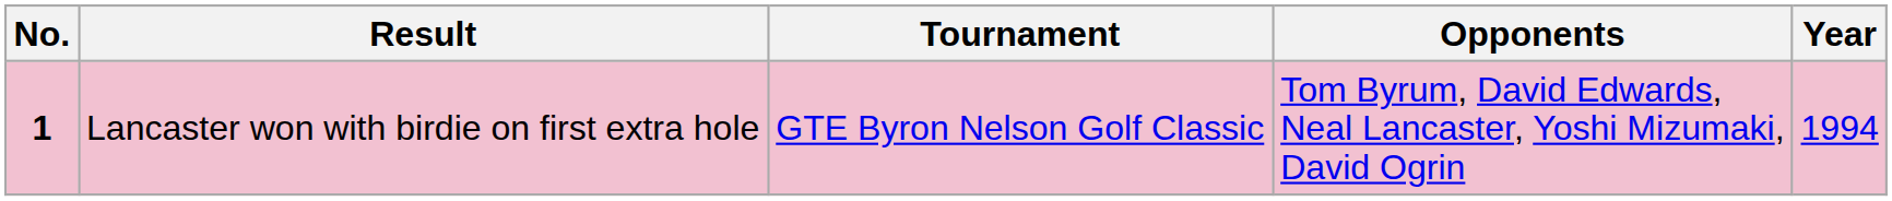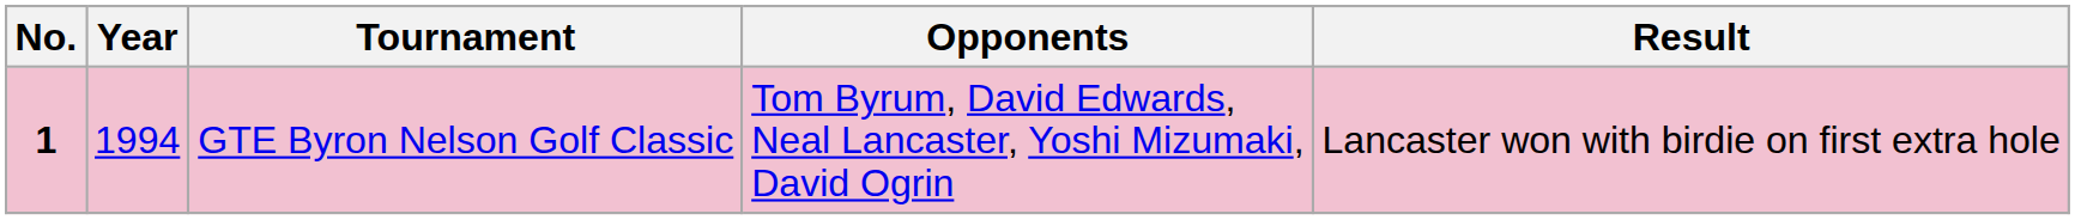columns swapped: Year <-> Result
